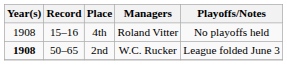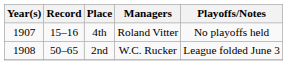4th | Year(s): 1908 -> 1907
2nd | Year(s): bold -> normal
